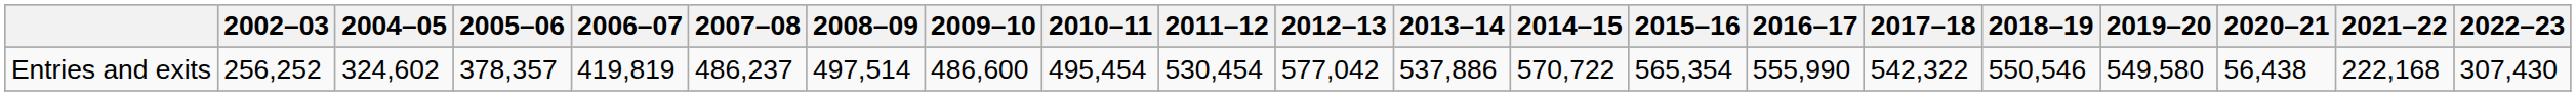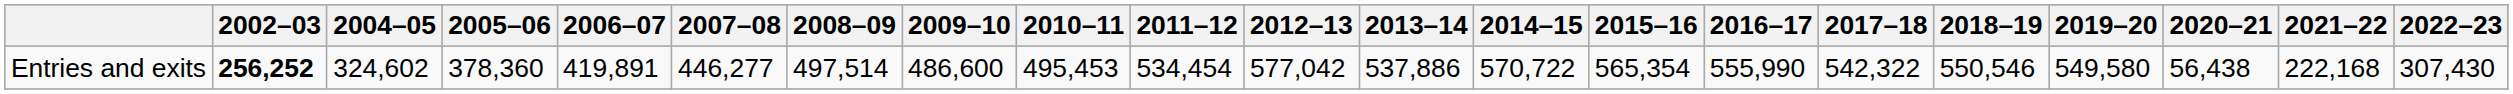Entries and exits | 2002–03: normal -> bold
Entries and exits | 2005–06: 378,357 -> 378,360
Entries and exits | 2006–07: 419,819 -> 419,891
Entries and exits | 2007–08: 486,237 -> 446,277
Entries and exits | 2010–11: 495,454 -> 495,453
Entries and exits | 2011–12: 530,454 -> 534,454
